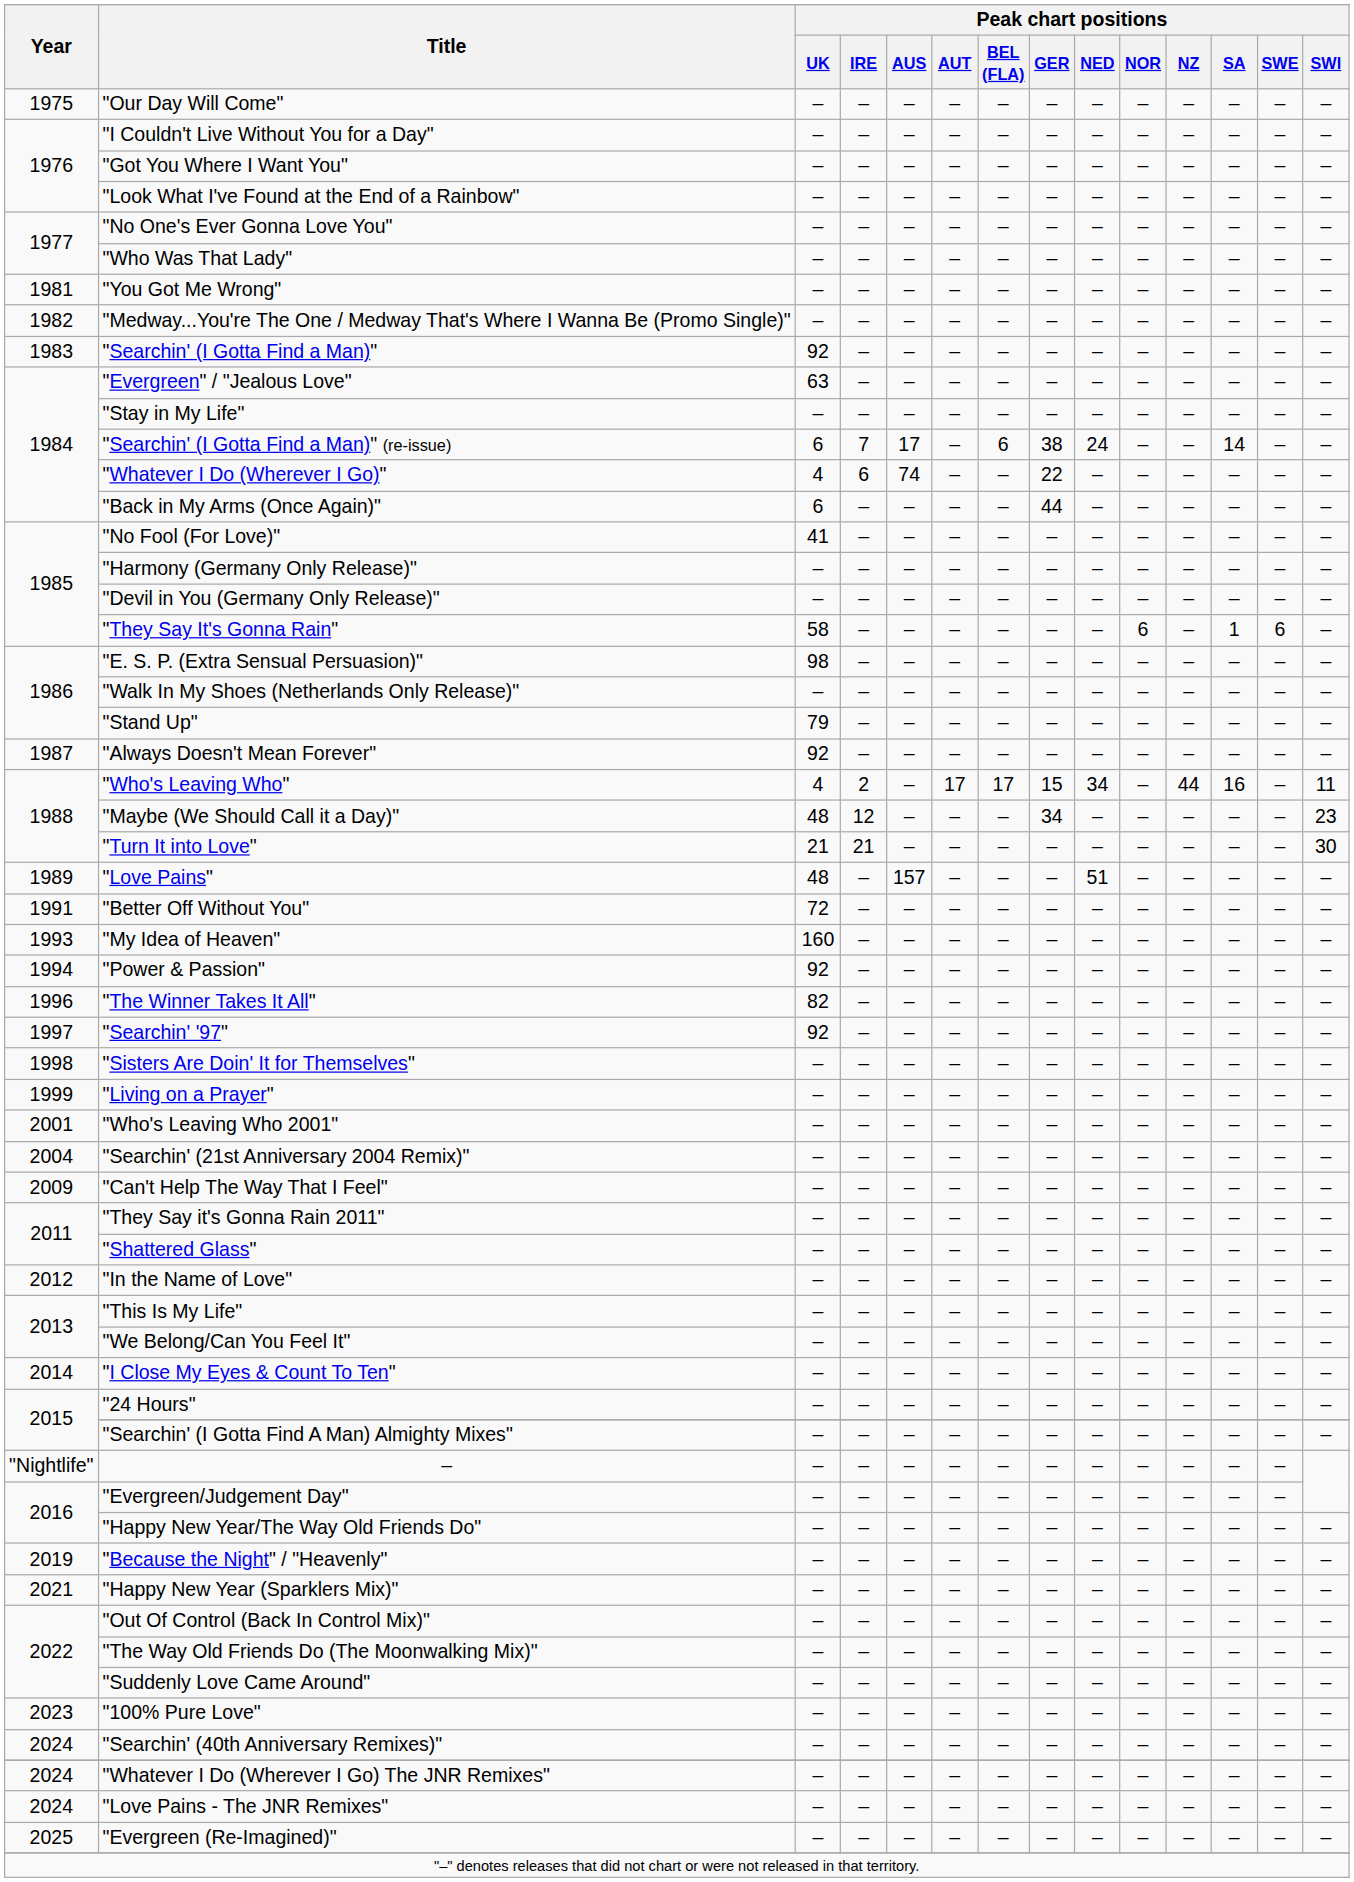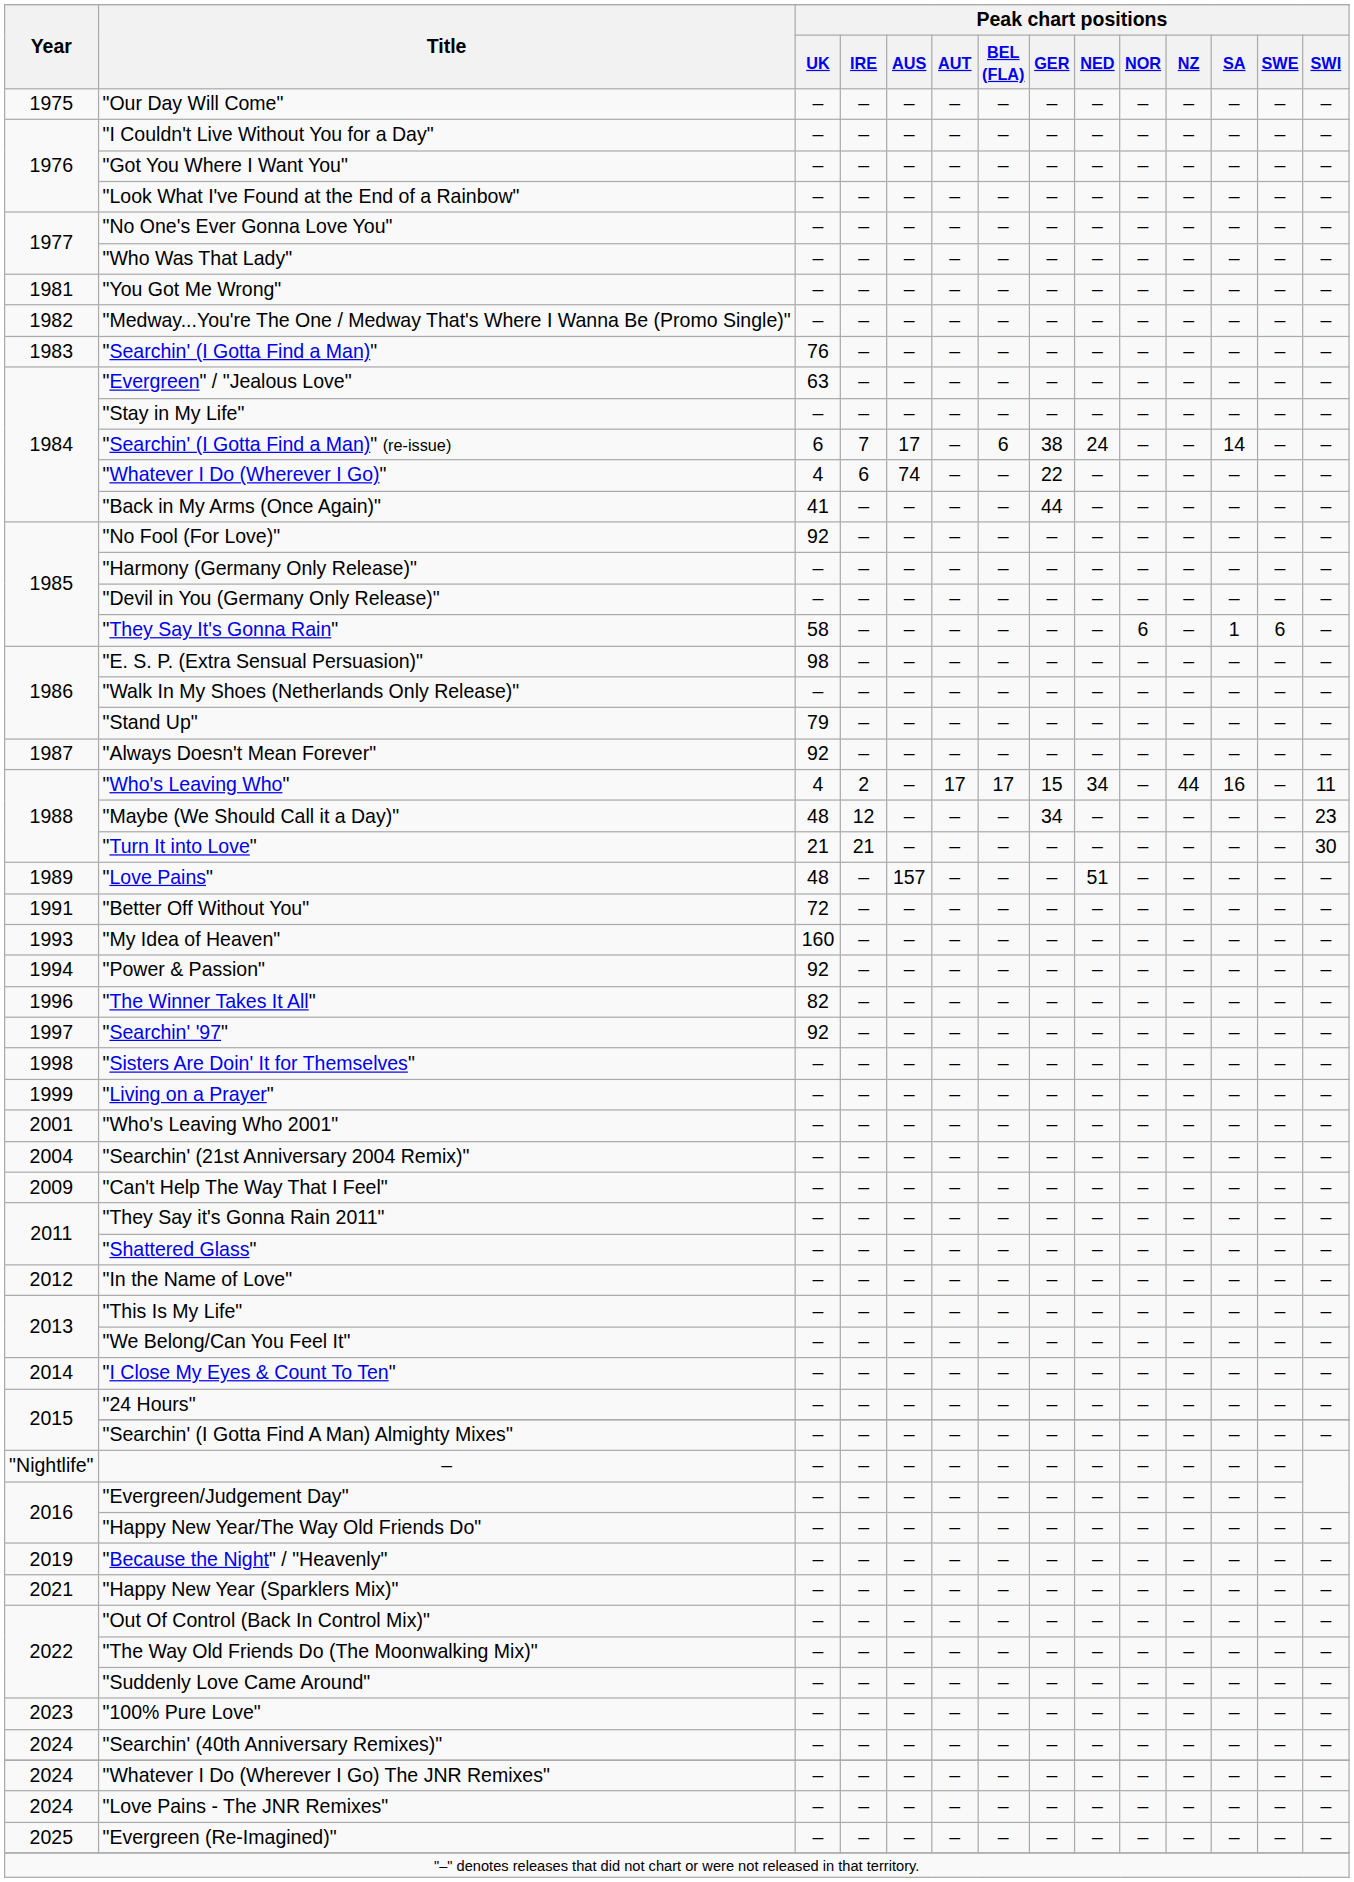"Searchin' (I Gotta Find a Man)" | Peak chart positions / UK: 92 -> 76
"Back in My Arms (Once Again)" | Peak chart positions / UK: 6 -> 41
"No Fool (For Love)" | Peak chart positions / UK: 41 -> 92
